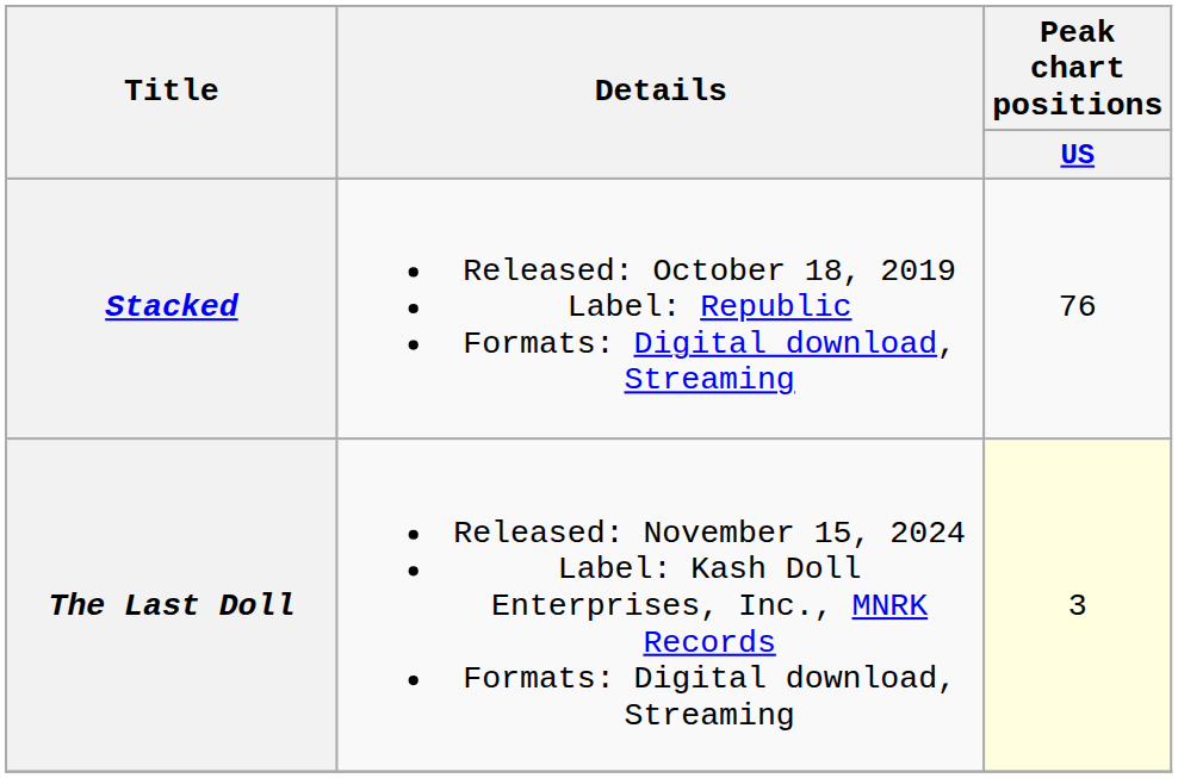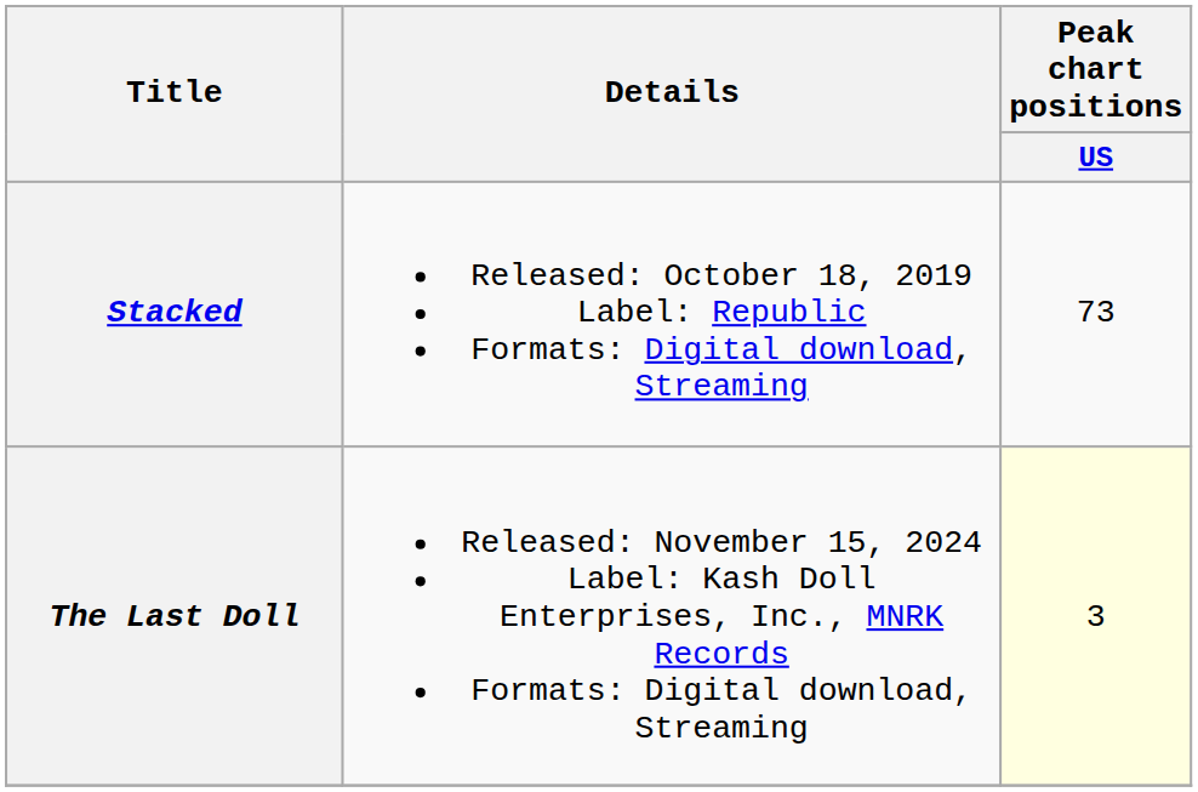Stacked | Peak chart positions / US: 76 -> 73
